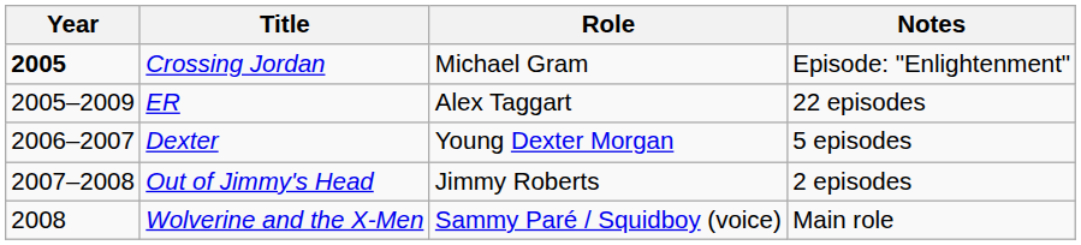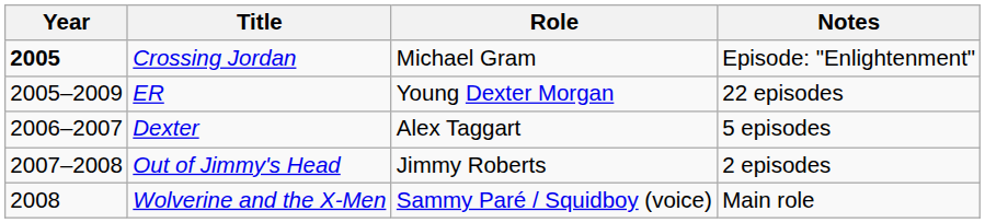ER | Role: Alex Taggart -> Young Dexter Morgan
Dexter | Role: Young Dexter Morgan -> Alex Taggart
